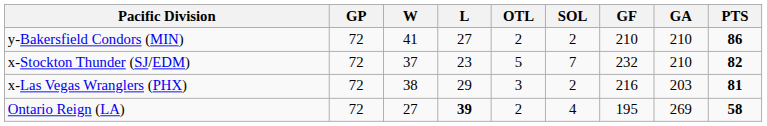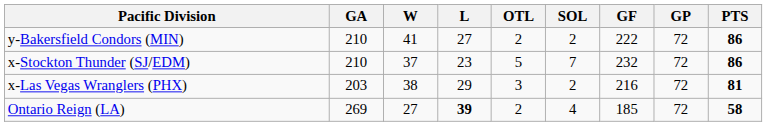columns swapped: GP <-> GA
y-Bakersfield Condors (MIN) | GF: 210 -> 222
x-Stockton Thunder (SJ/EDM) | PTS: 82 -> 86
Ontario Reign (LA) | GF: 195 -> 185
